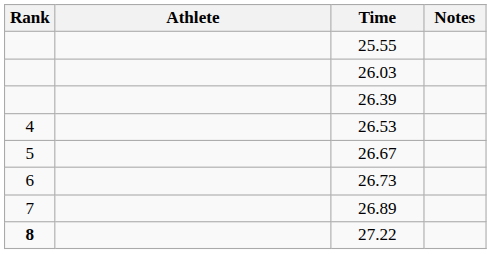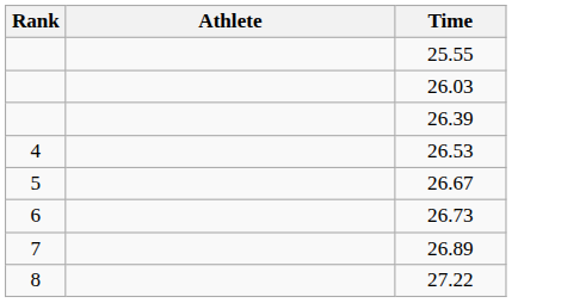- column: Notes
27.22 | Rank: bold -> normal
